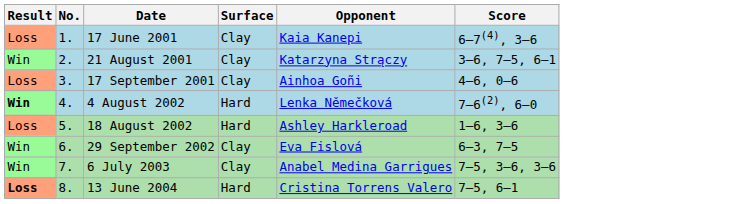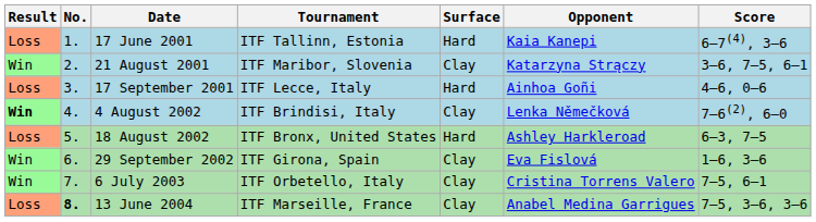+ column: Tournament | ITF Tallinn, Estonia | ITF Maribor, Slovenia | ITF Lecce, Italy | ITF Brindisi, Italy | ITF Bronx, United States | ITF Girona, Spain | ITF Orbetello, Italy | ITF Marseille, France
17 June 2001 | Surface: Clay -> Hard
17 September 2001 | Surface: Clay -> Hard
4 August 2002 | Surface: Hard -> Clay
18 August 2002 | Score: 1–6, 3–6 -> 6–3, 7–5
29 September 2002 | Score: 6–3, 7–5 -> 1–6, 3–6
6 July 2003 | Opponent: Anabel Medina Garrigues -> Cristina Torrens Valero
6 July 2003 | Score: 7–5, 3–6, 3–6 -> 7–5, 6–1
13 June 2004 | Result: bold -> normal
13 June 2004 | No.: normal -> bold
13 June 2004 | Surface: Hard -> Clay
13 June 2004 | Opponent: Cristina Torrens Valero -> Anabel Medina Garrigues
13 June 2004 | Score: 7–5, 6–1 -> 7–5, 3–6, 3–6
